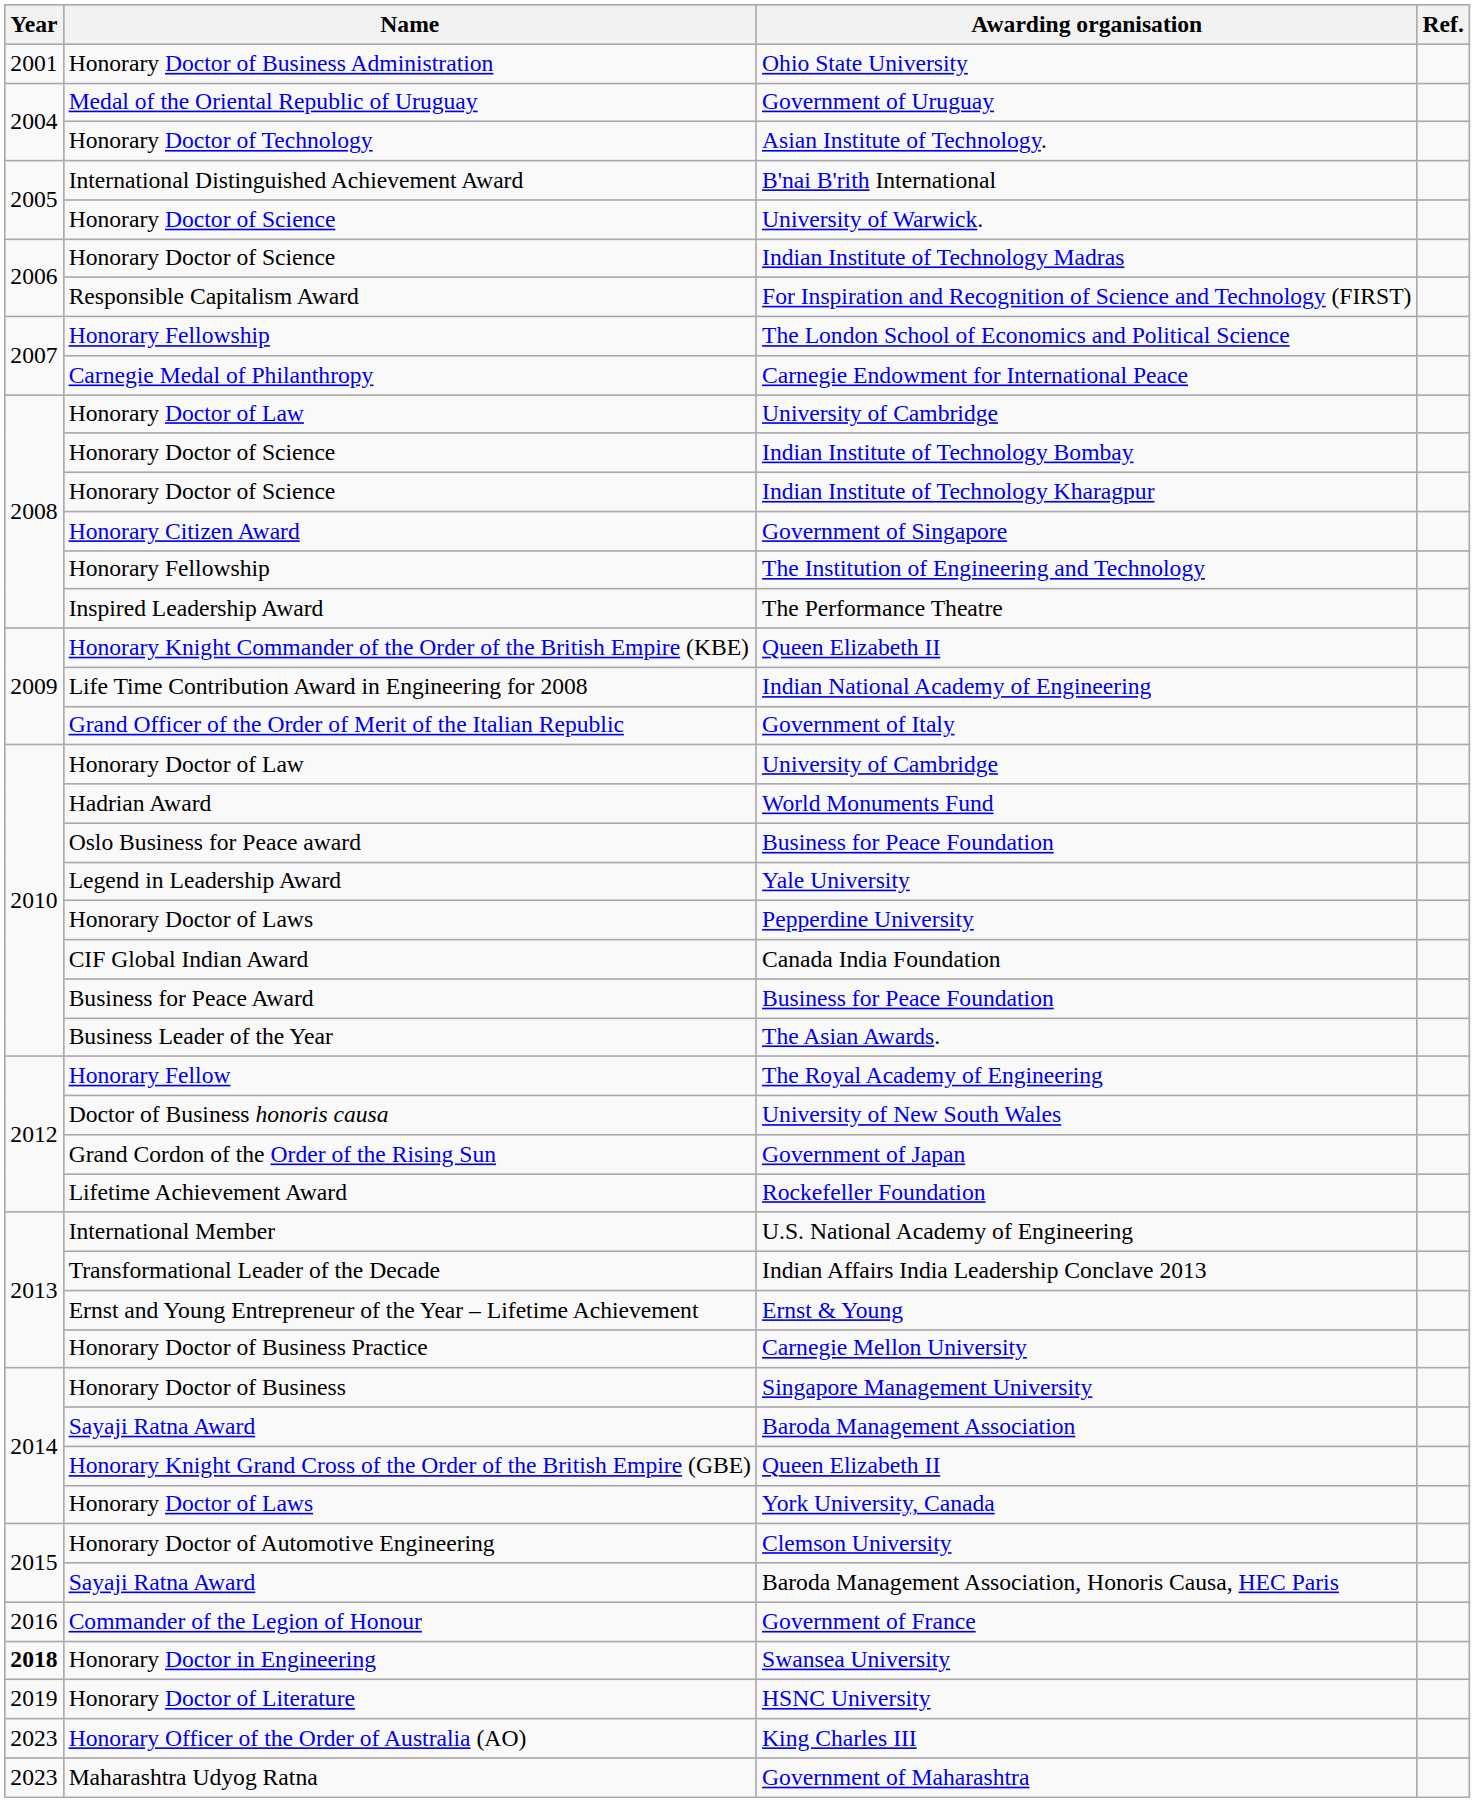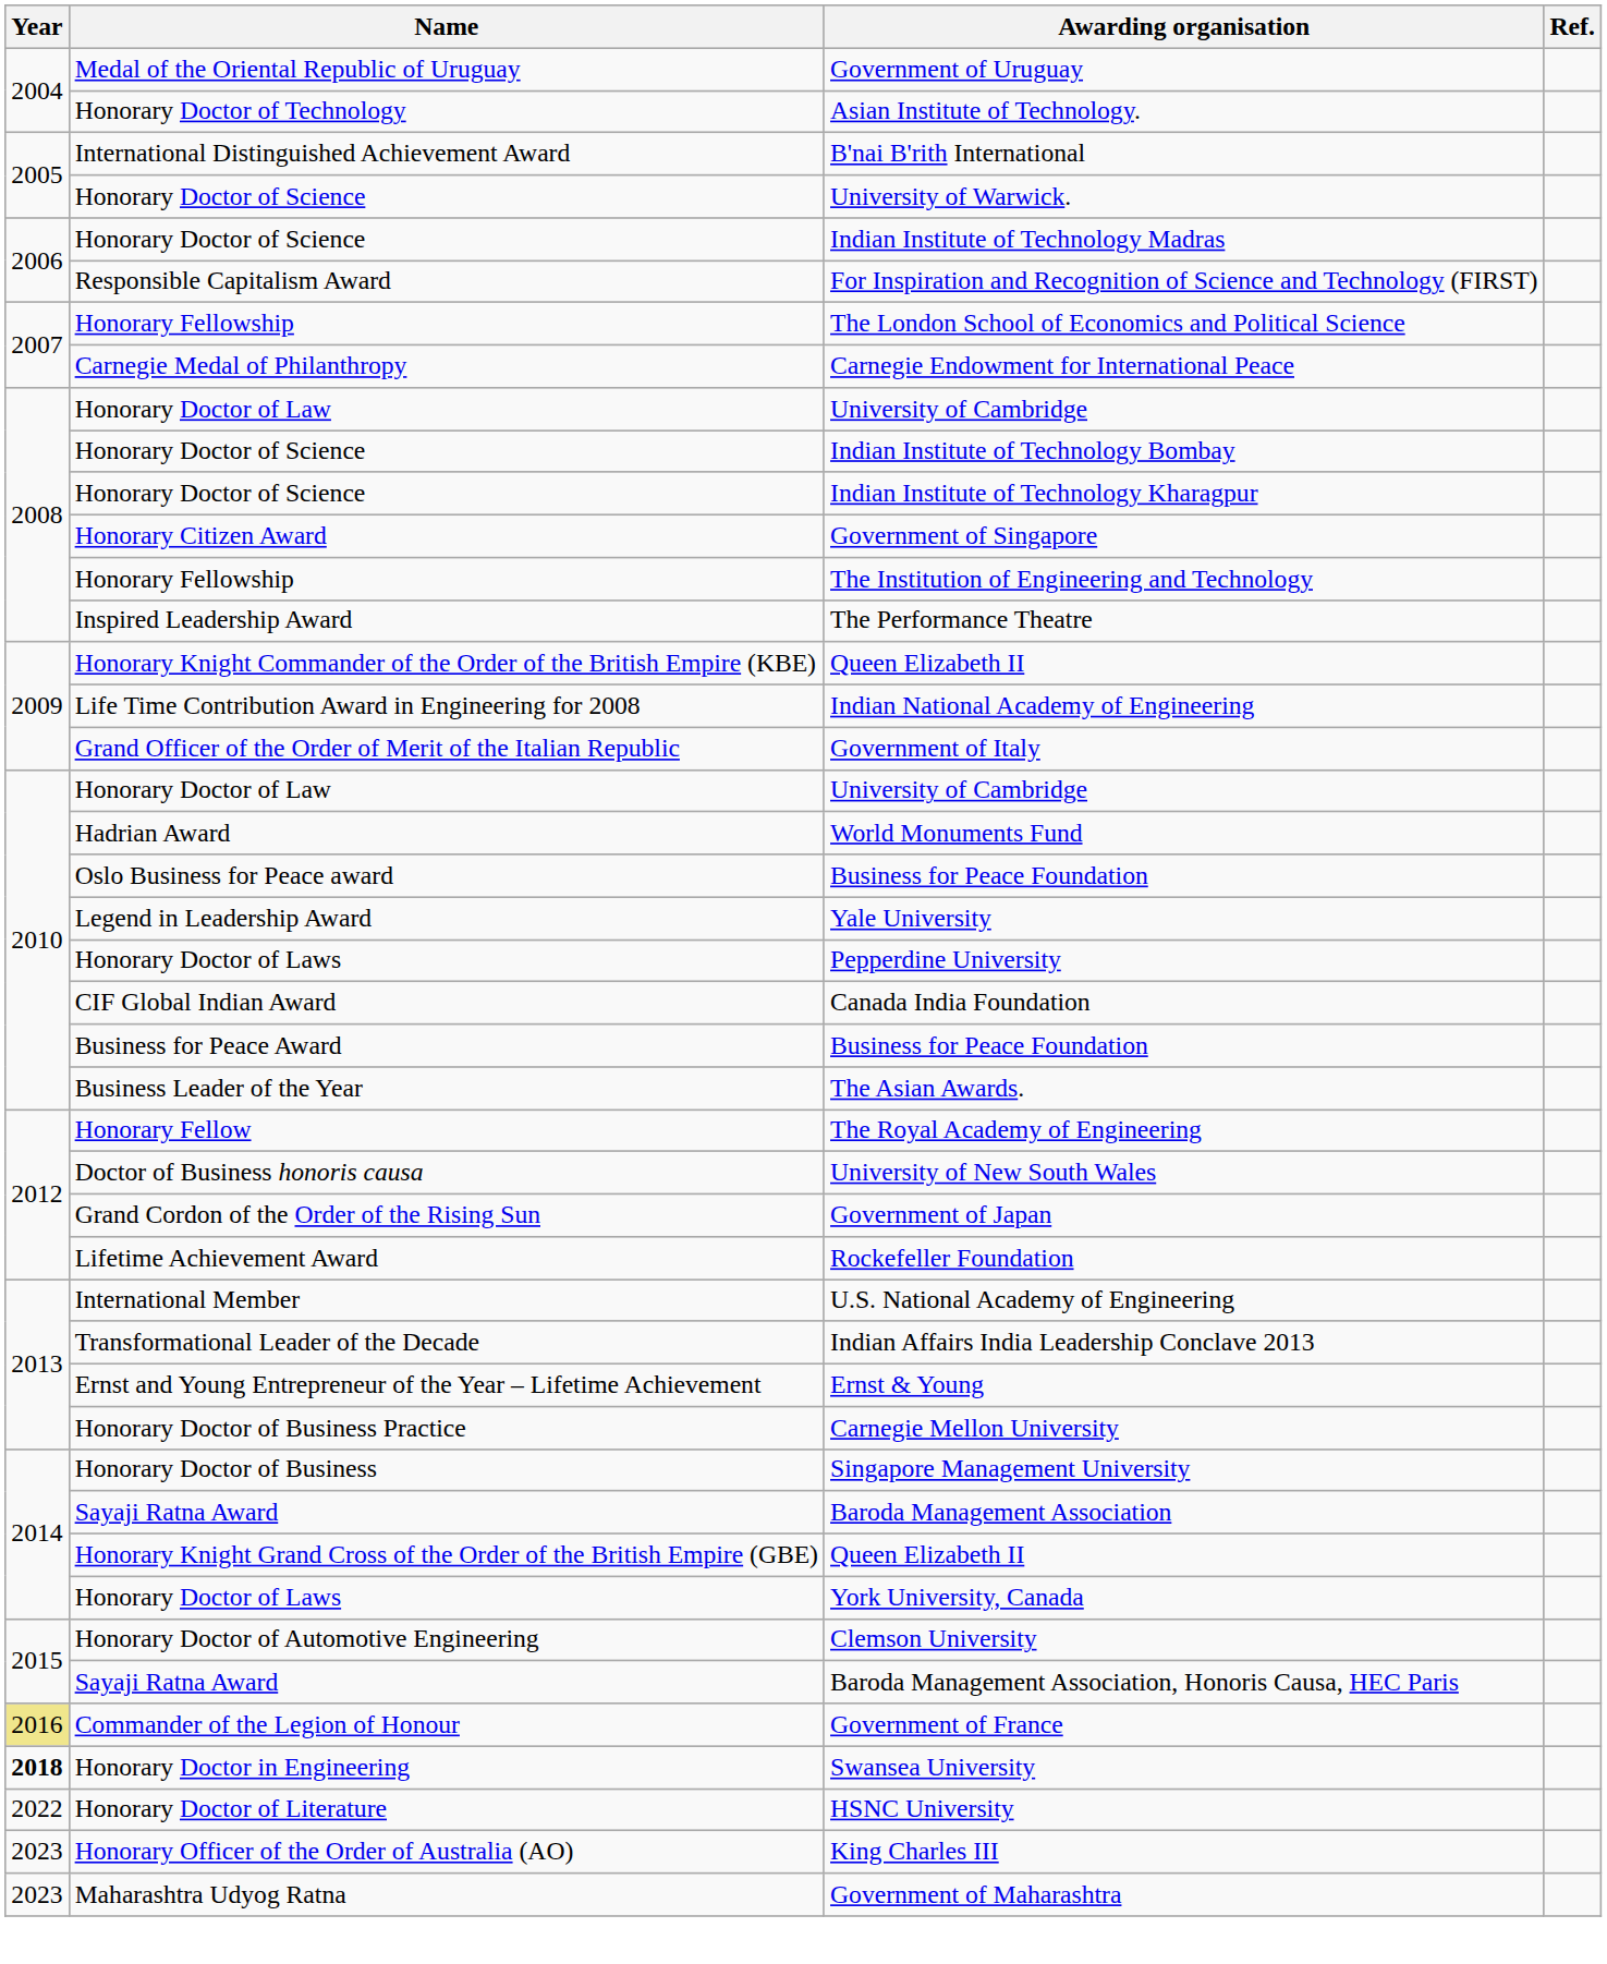- row: 2001 | Honorary Doctor of Business Administration | Ohio State University
Government of France | Year: no background -> khaki background
HSNC University | Year: 2019 -> 2022
